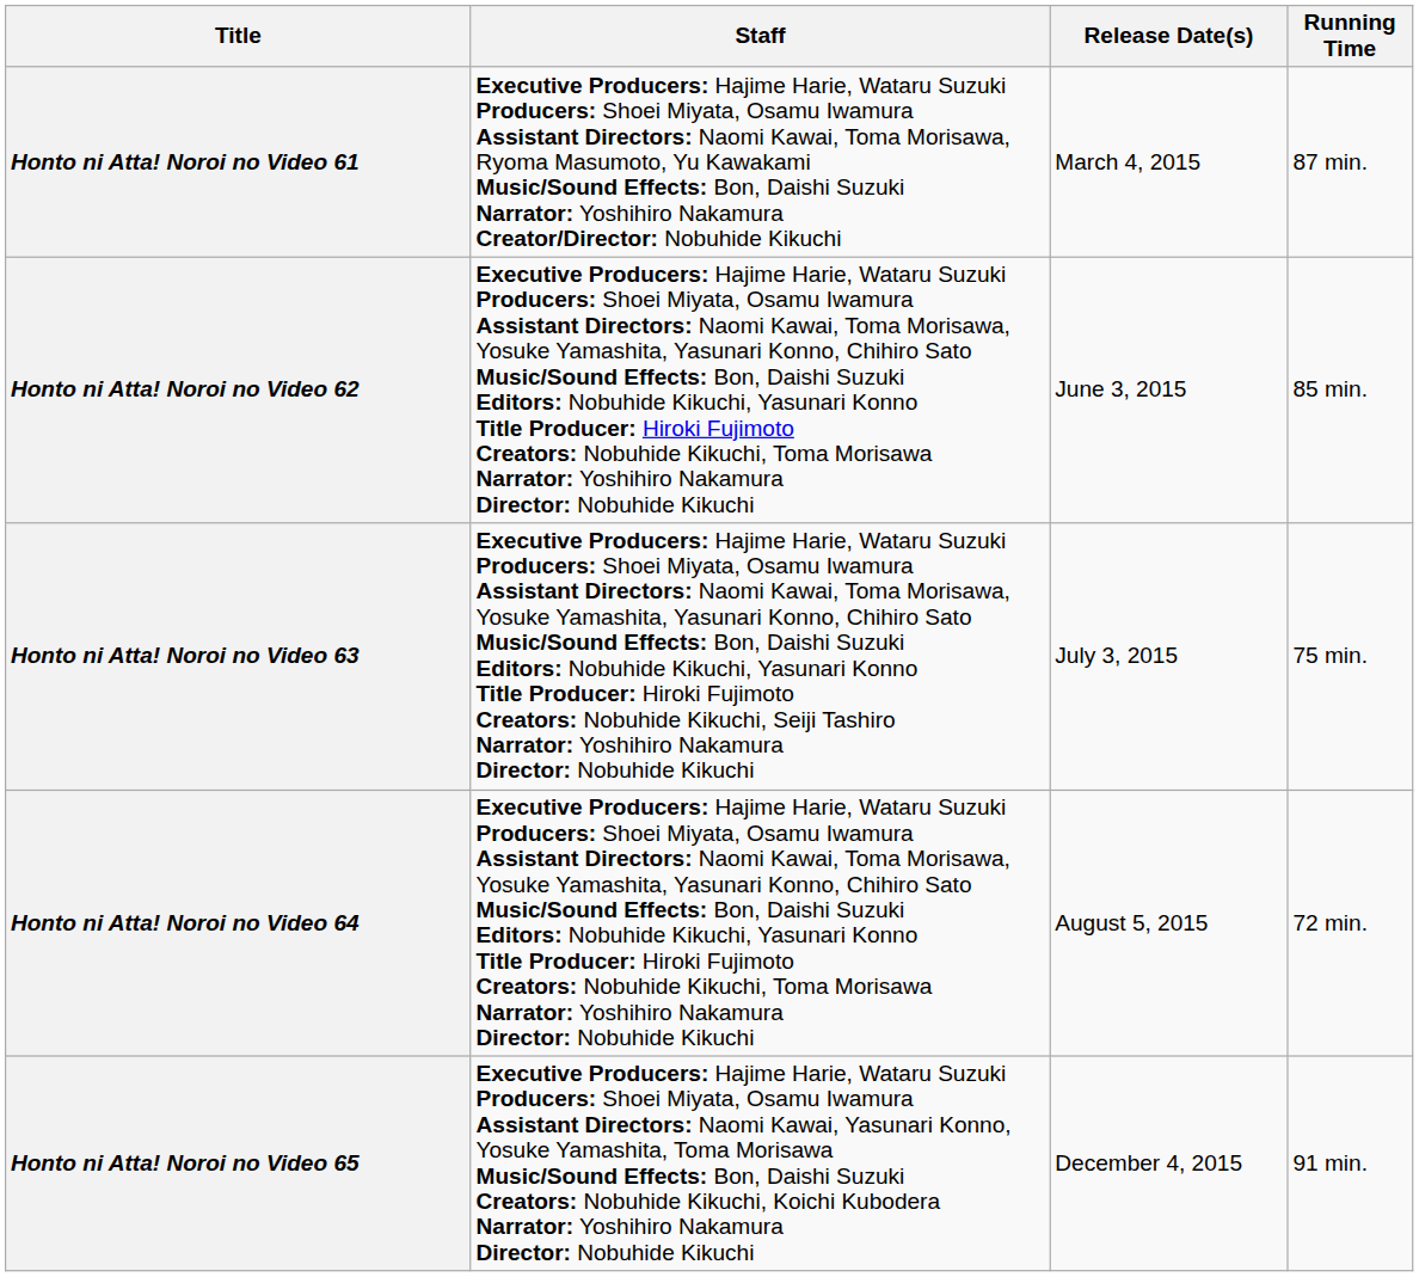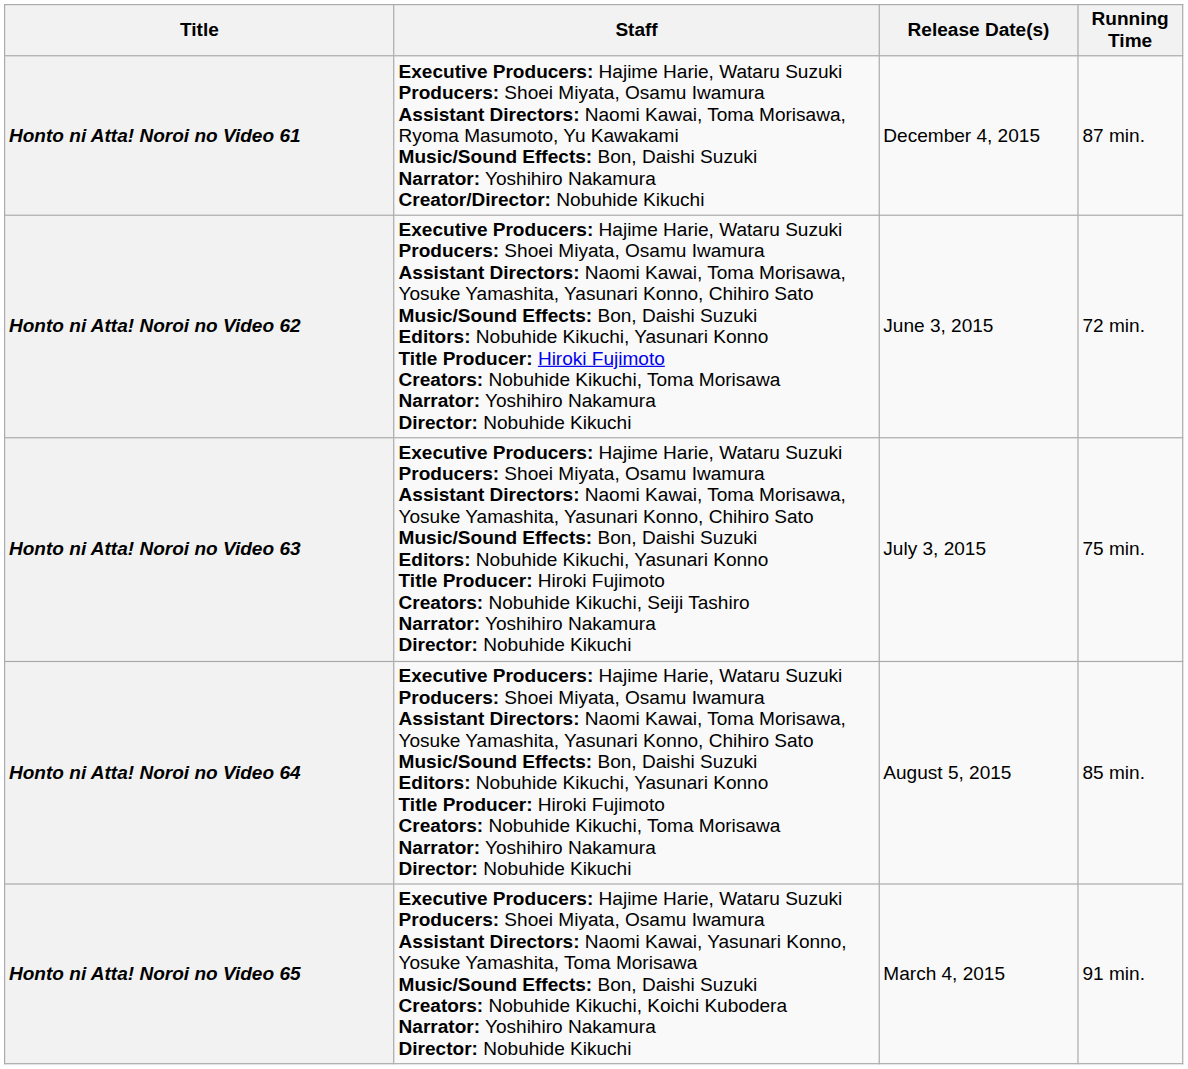Honto ni Atta! Noroi no Video 61 | Release Date(s): March 4, 2015 -> December 4, 2015
Honto ni Atta! Noroi no Video 62 | Running Time: 85 min. -> 72 min.
Honto ni Atta! Noroi no Video 64 | Running Time: 72 min. -> 85 min.
Honto ni Atta! Noroi no Video 65 | Release Date(s): December 4, 2015 -> March 4, 2015
